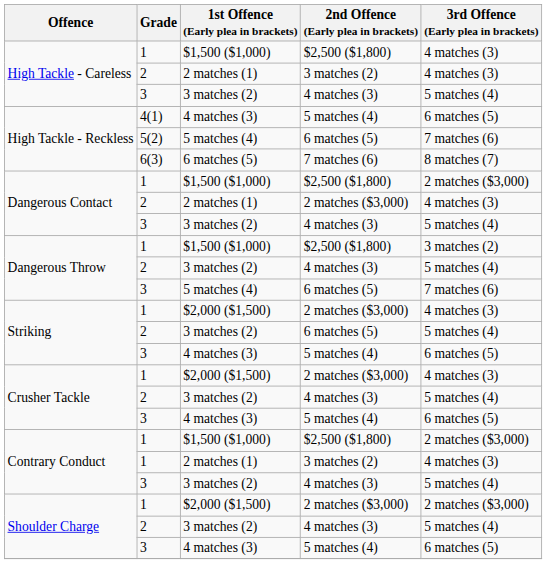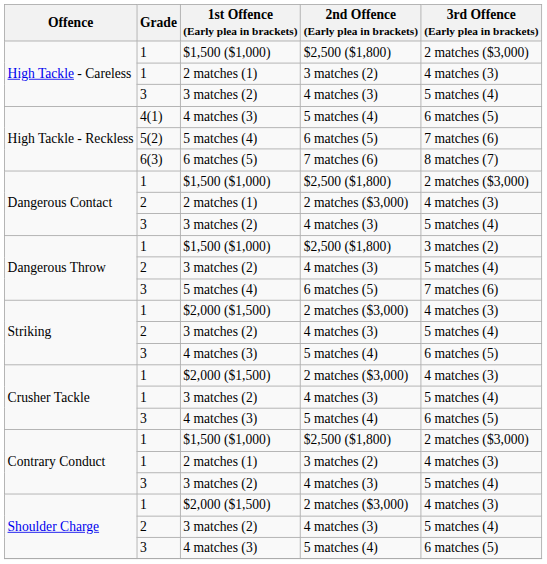High Tackle - Careless / $1,500 ($1,000) | 3rd Offence (Early plea in brackets): 4 matches (3) -> 2 matches ($3,000)
High Tackle - Careless / 2 matches (1) | Grade: 2 -> 1
Striking / 3 matches (2) | 2nd Offence (Early plea in brackets): 6 matches (5) -> 4 matches (3)
Crusher Tackle / 3 matches (2) | Grade: 2 -> 1
Shoulder Charge / $2,000 ($1,500) | 3rd Offence (Early plea in brackets): 2 matches ($3,000) -> 4 matches (3)
